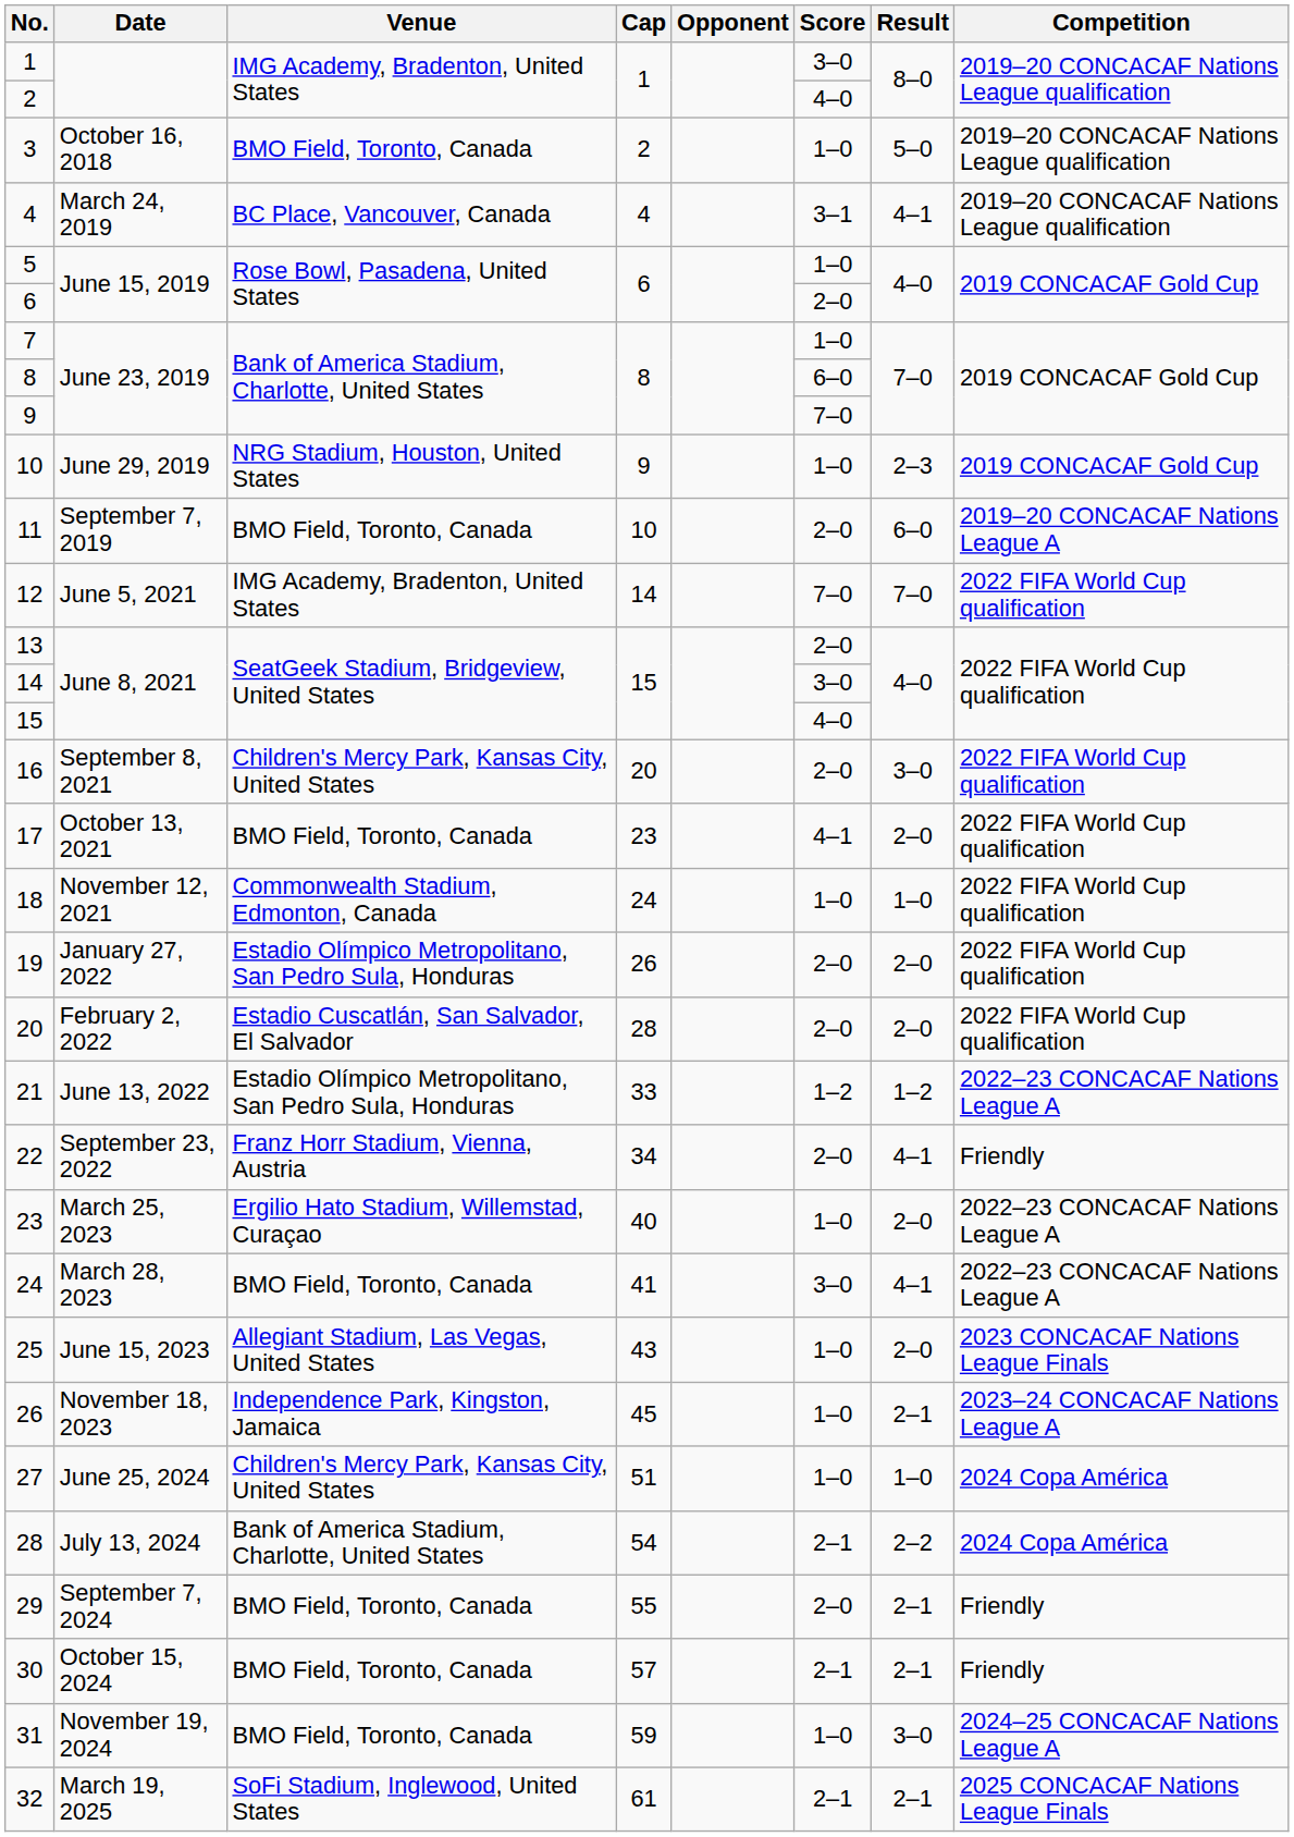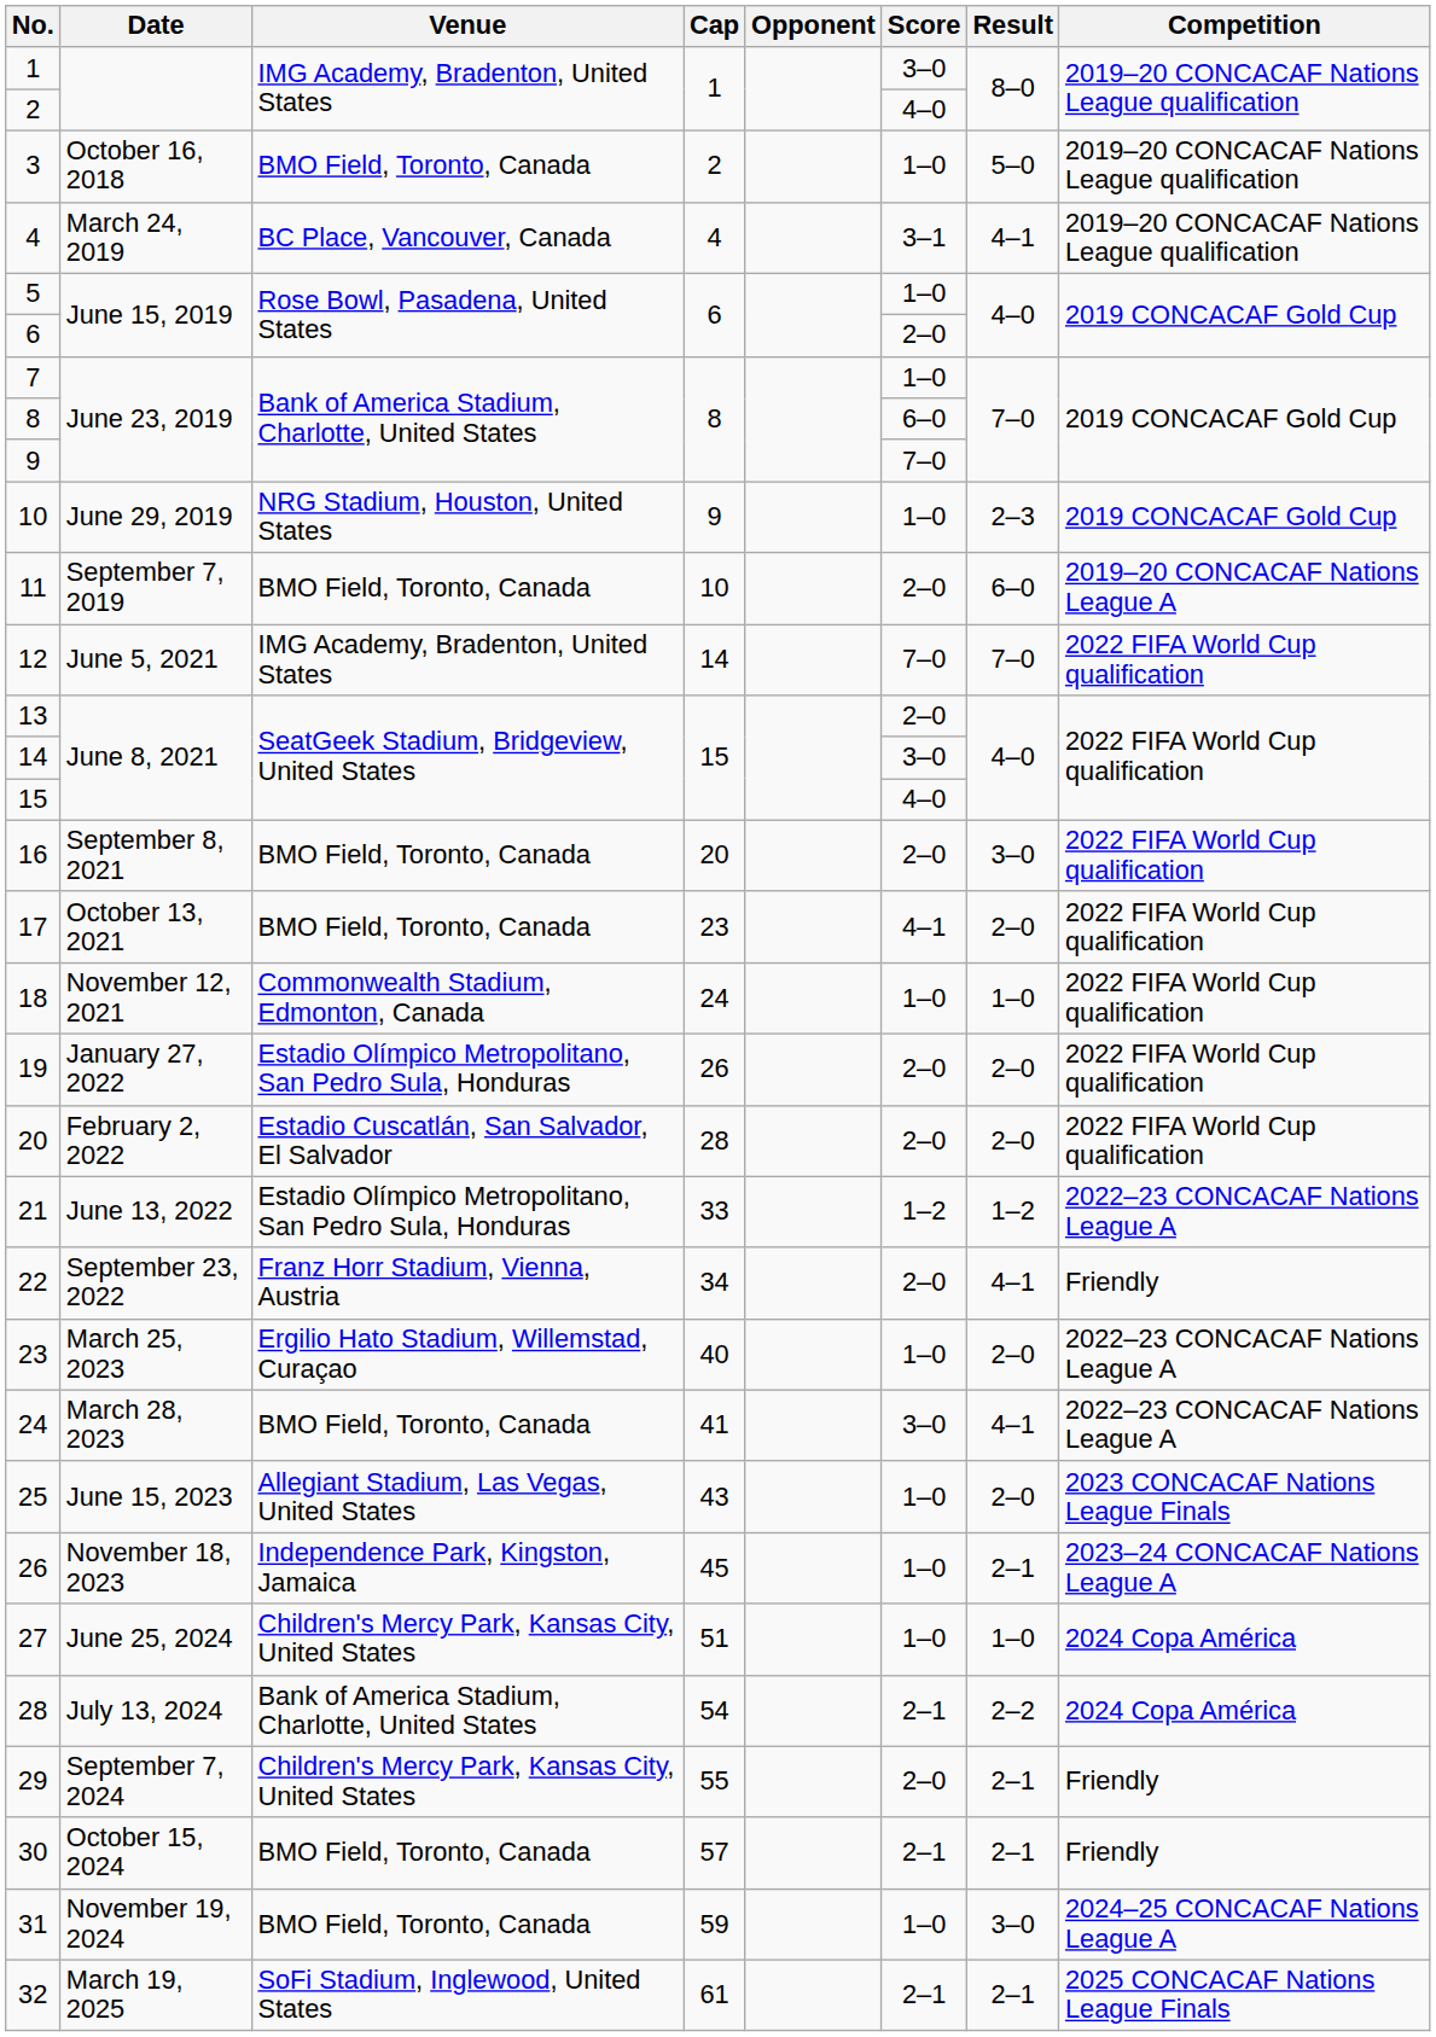16 | Venue: Children's Mercy Park, Kansas City, United States -> BMO Field, Toronto, Canada
29 | Venue: BMO Field, Toronto, Canada -> Children's Mercy Park, Kansas City, United States
